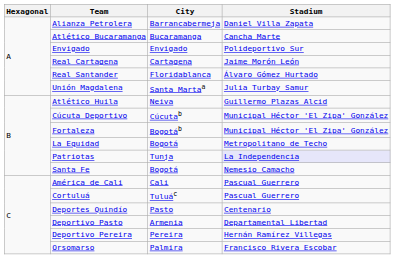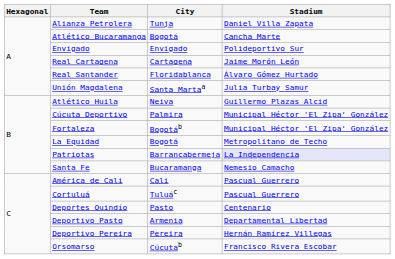Alianza Petrolera | City: Barrancabermeja -> Tunja
Atlético Bucaramanga | City: Bucaramanga -> Bogotá
Cúcuta Deportivo | City: Cúcutab -> Palmira
Patriotas | City: Tunja -> Barrancabermeja
Santa Fe | City: Bogotá -> Bucaramanga
Orsomarso | City: Palmira -> Cúcutab
